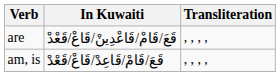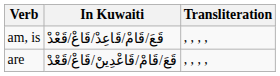rows swapped: am, is <-> are
